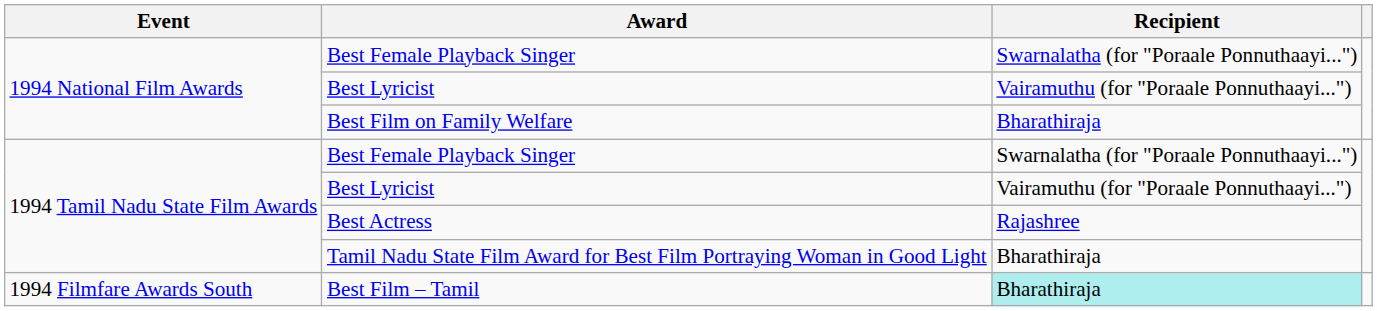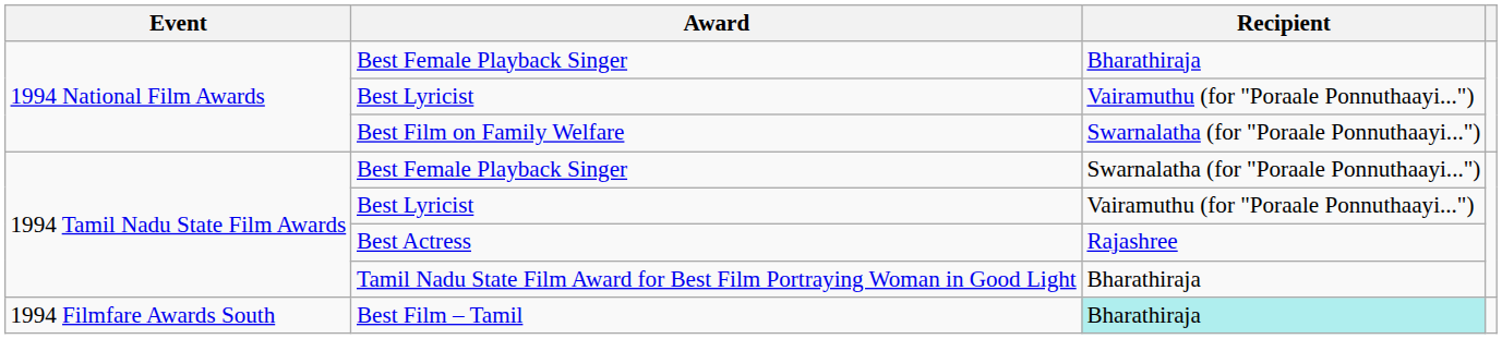1994 National Film Awards / Best Female Playback Singer | Recipient: Swarnalatha (for "Poraale Ponnuthaayi...") -> Bharathiraja
Best Film on Family Welfare | Recipient: Bharathiraja -> Swarnalatha (for "Poraale Ponnuthaayi...")
